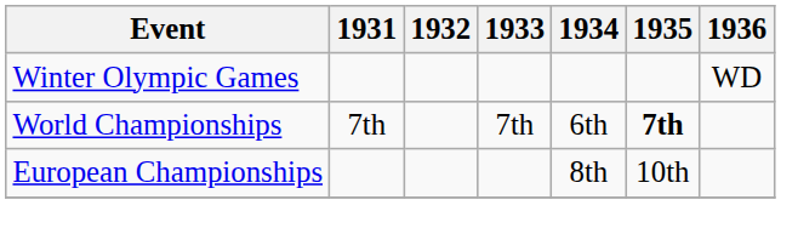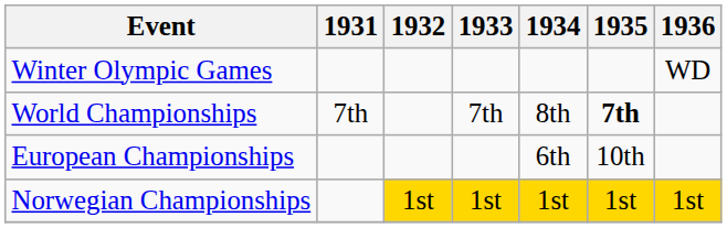World Championships | 1934: 6th -> 8th
European Championships | 1934: 8th -> 6th
+ row: Norwegian Championships | 1st | 1st | 1st | 1st | 1st
